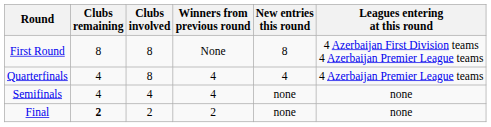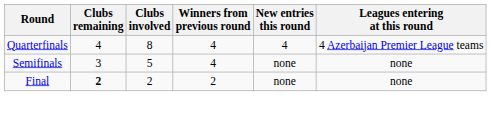- row: First Round | 8 | 8 | None | 8 | 4 Azerbaijan First Division teams 4 Azerbaijan Premier League teams
Semifinals | Clubs remaining: 4 -> 3
Semifinals | Clubs involved: 4 -> 5
